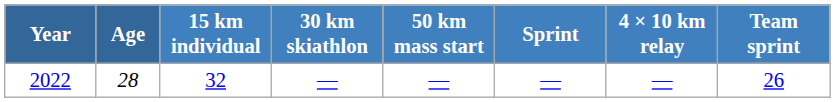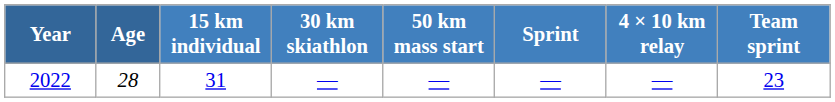2022 | 15 km individual: 32 -> 31
2022 | Team sprint: 26 -> 23
